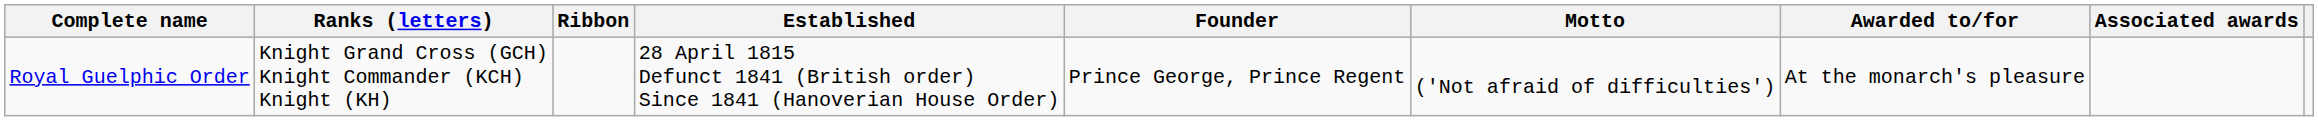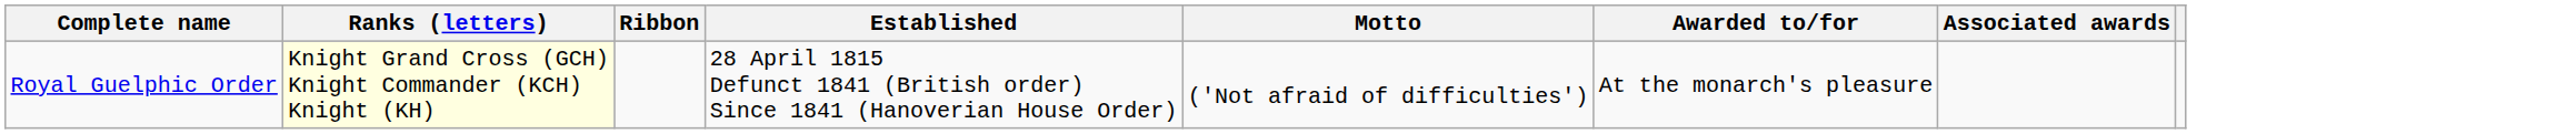- column: Founder | Prince George, Prince Regent
Royal Guelphic Order | Ranks (letters): no background -> lightyellow background
